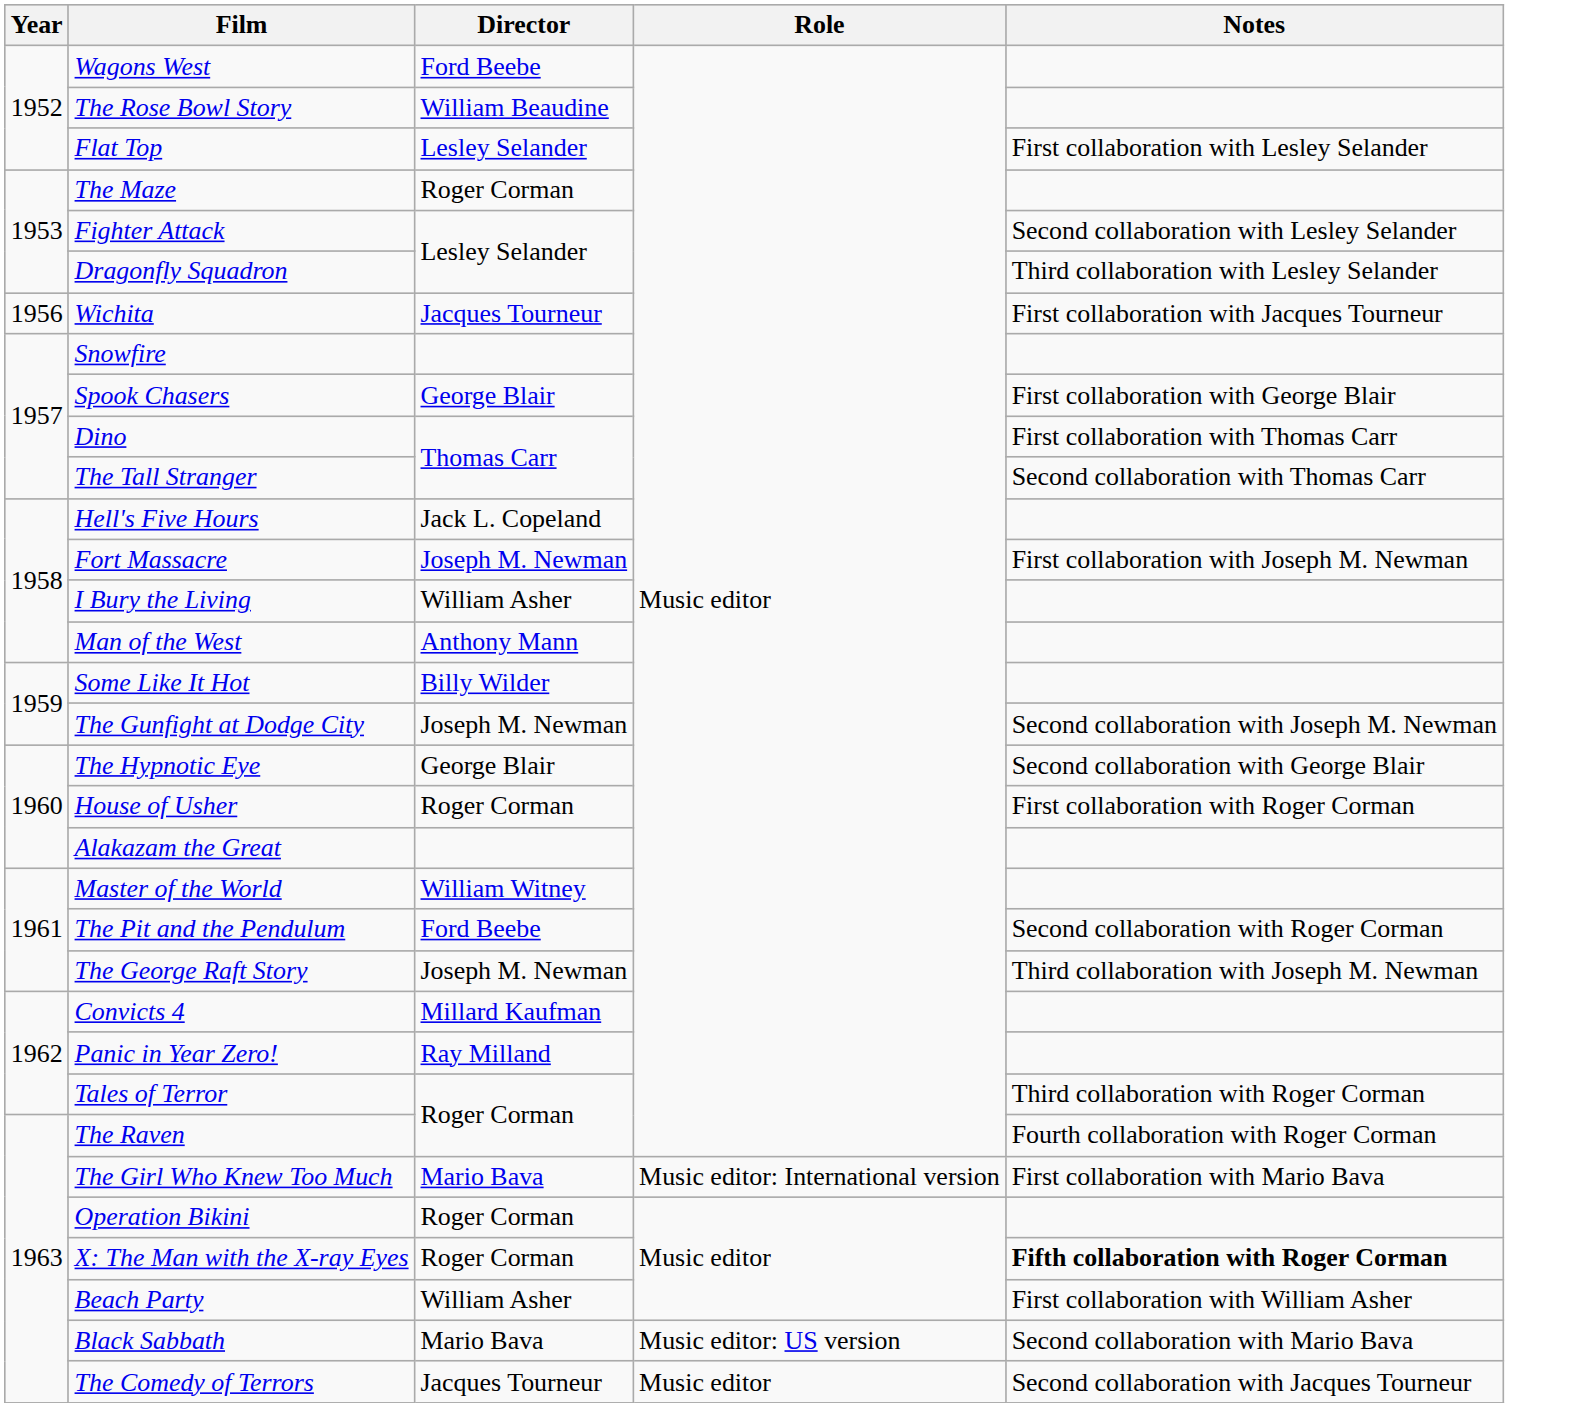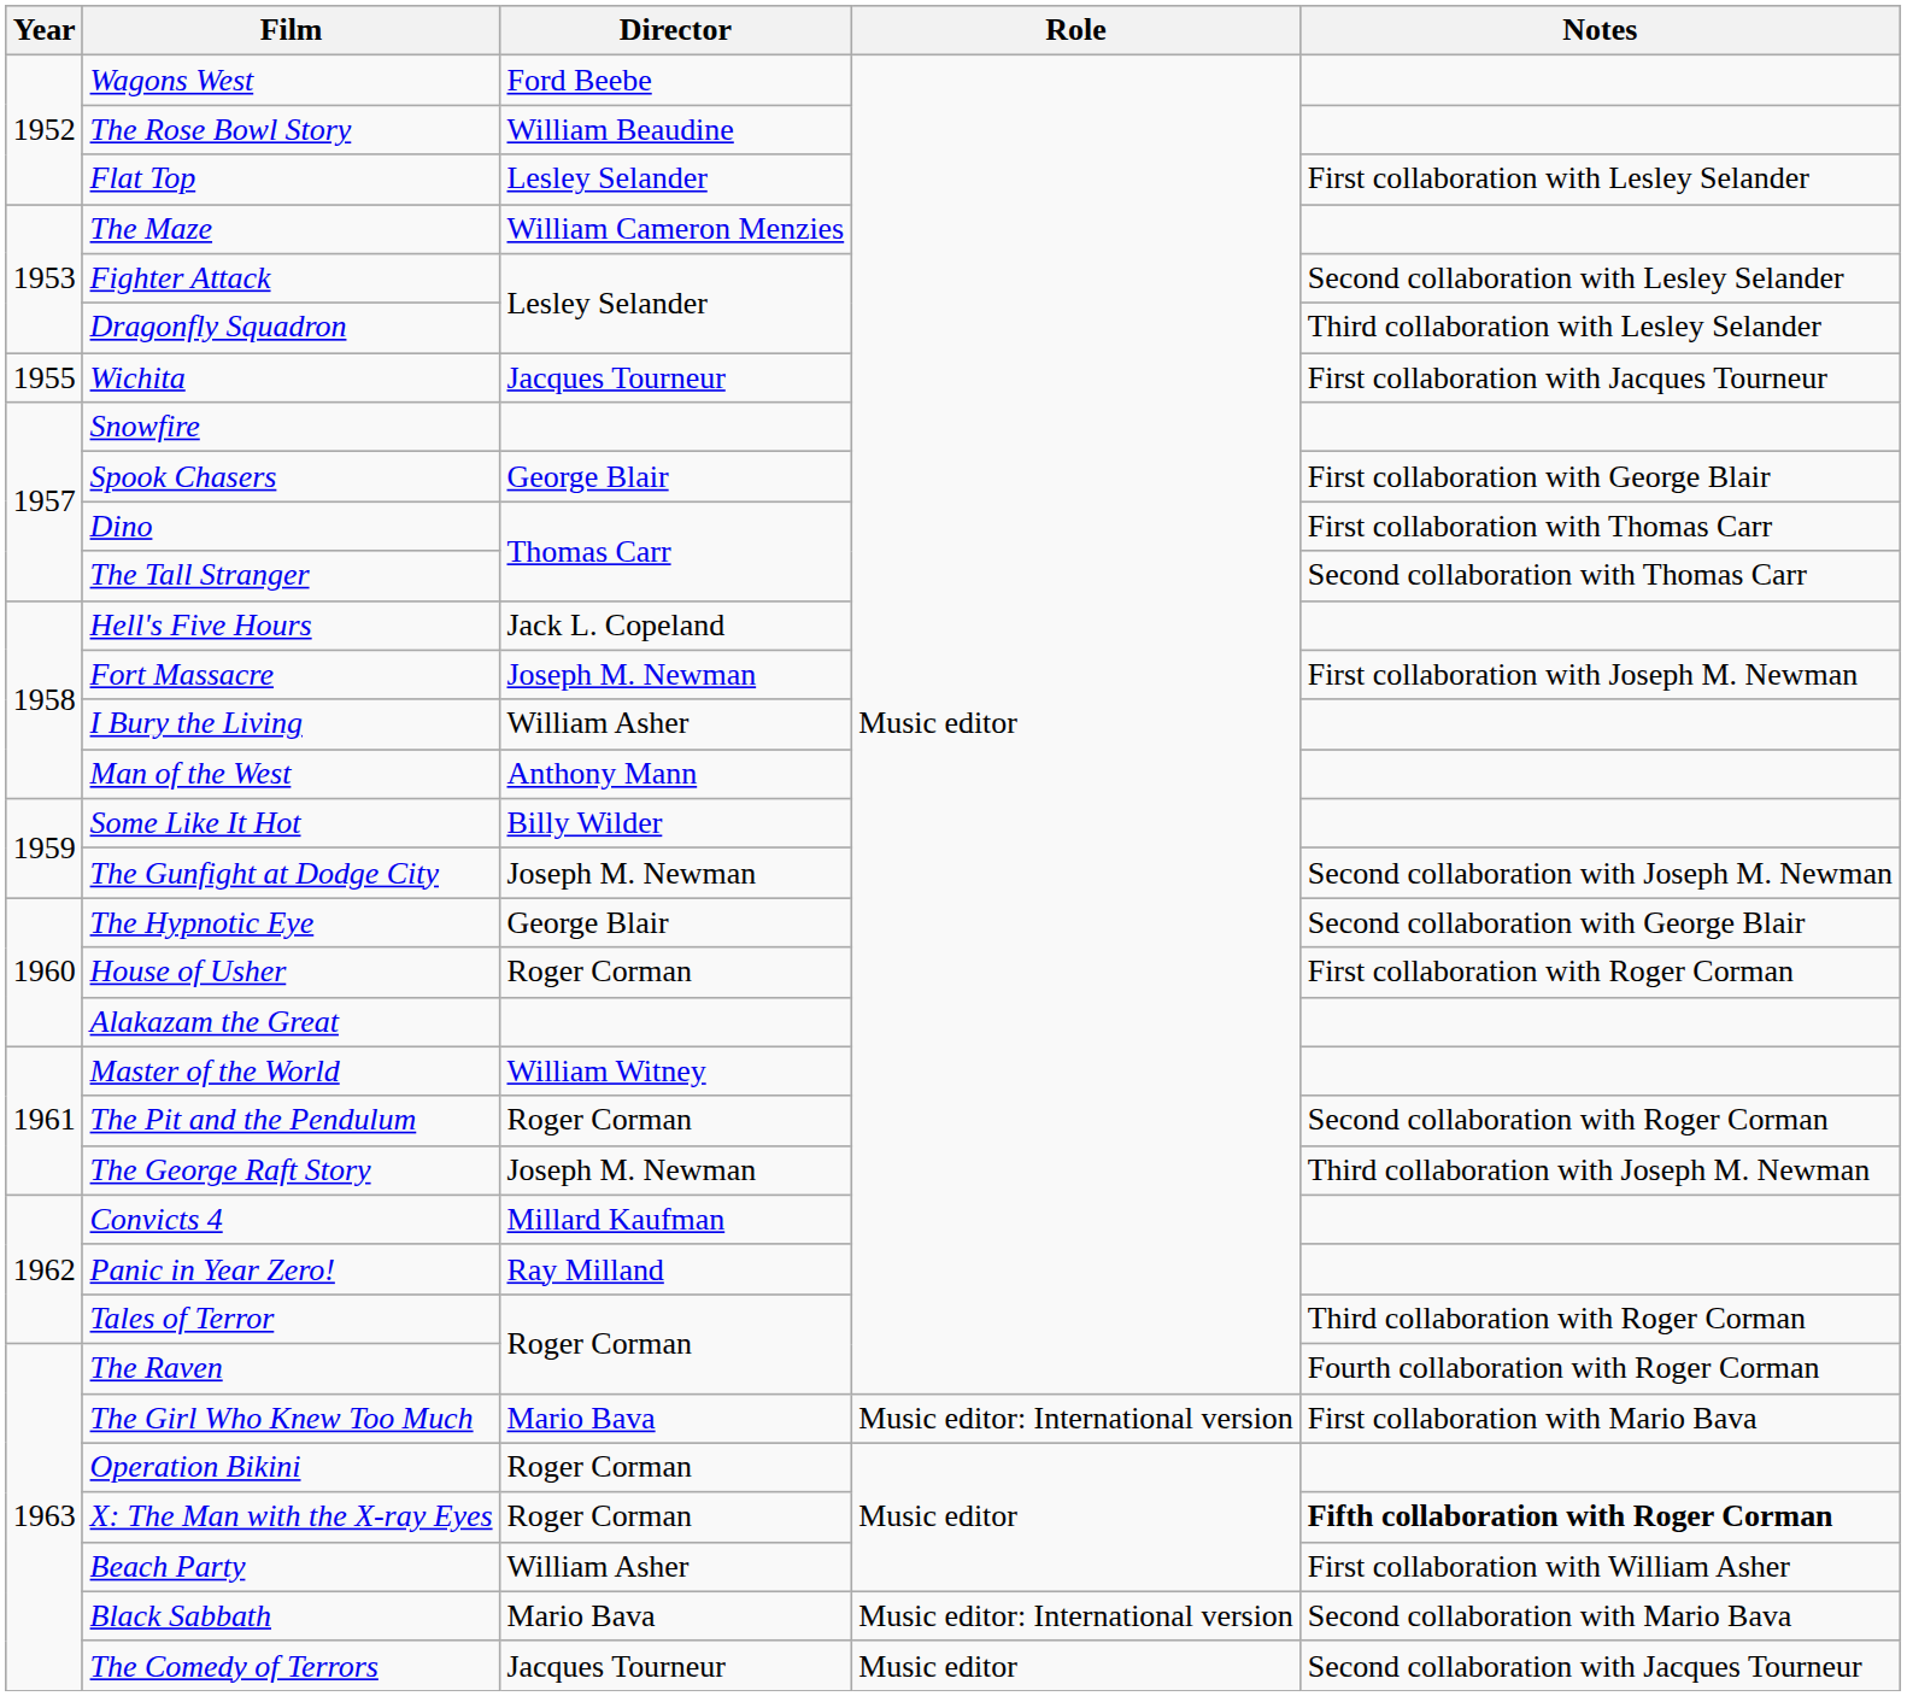The Maze | Director: Roger Corman -> William Cameron Menzies
Wichita | Year: 1956 -> 1955
The Pit and the Pendulum | Director: Ford Beebe -> Roger Corman
Black Sabbath | Role: Music editor: US version -> Music editor: International version
